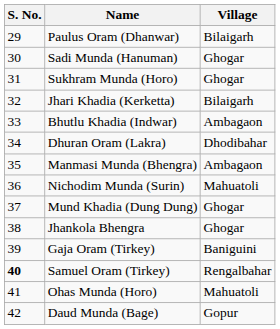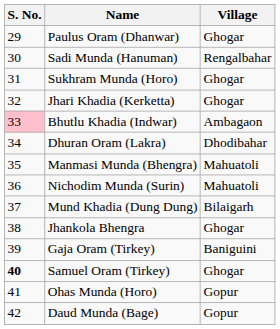Paulus Oram (Dhanwar) | Village: Bilaigarh -> Ghogar
Sadi Munda (Hanuman) | Village: Ghogar -> Rengalbahar
Jhari Khadia (Kerketta) | Village: Bilaigarh -> Ghogar
Bhutlu Khadia (Indwar) | S. No.: no background -> pink background
Manmasi Munda (Bhengra) | Village: Ambagaon -> Mahuatoli
Mund Khadia (Dung Dung) | Village: Ghogar -> Bilaigarh
Samuel Oram (Tirkey) | Village: Rengalbahar -> Ghogar
Ohas Munda (Horo) | Village: Mahuatoli -> Gopur
